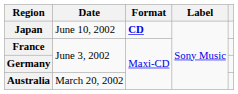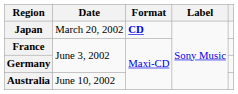Japan | Date: June 10, 2002 -> March 20, 2002
Australia | Date: March 20, 2002 -> June 10, 2002
